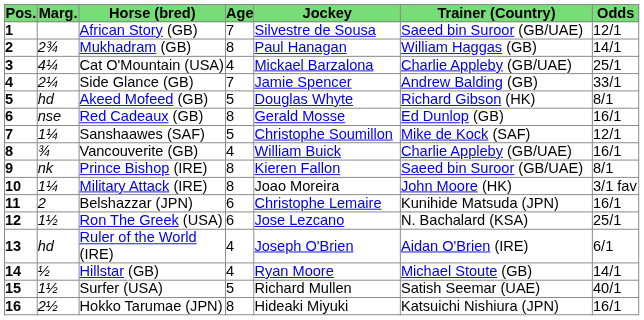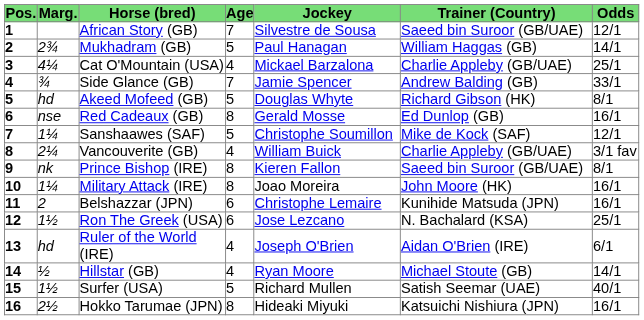Mukhadram (GB) | Age: 8 -> 5
Side Glance (GB) | Marg.: 2¼ -> ¾
Vancouverite (GB) | Marg.: ¾ -> 2¼
Vancouverite (GB) | Odds: 16/1 -> 3/1 fav
Military Attack (IRE) | Odds: 3/1 fav -> 16/1
